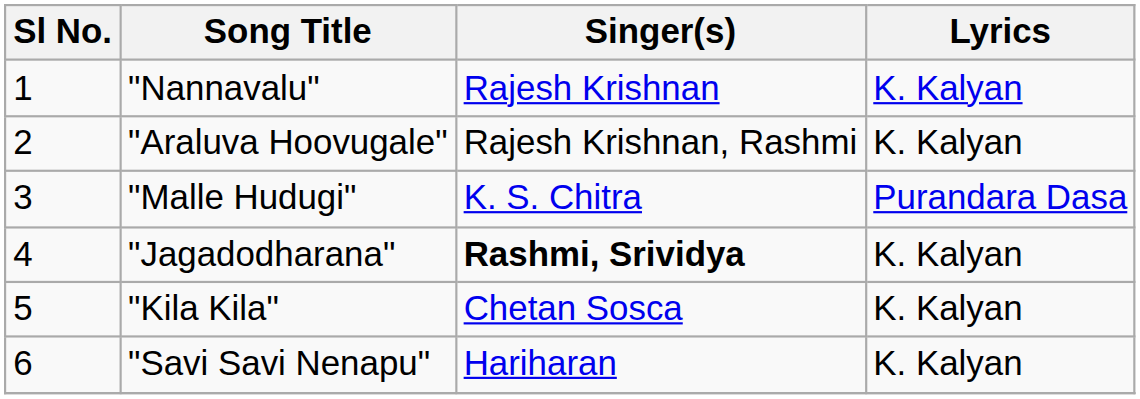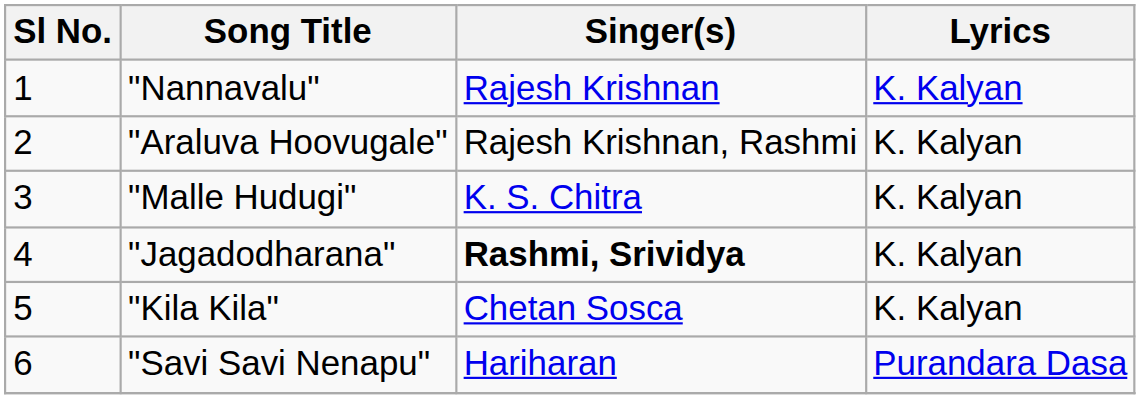"Malle Hudugi" | Lyrics: Purandara Dasa -> K. Kalyan
"Savi Savi Nenapu" | Lyrics: K. Kalyan -> Purandara Dasa
